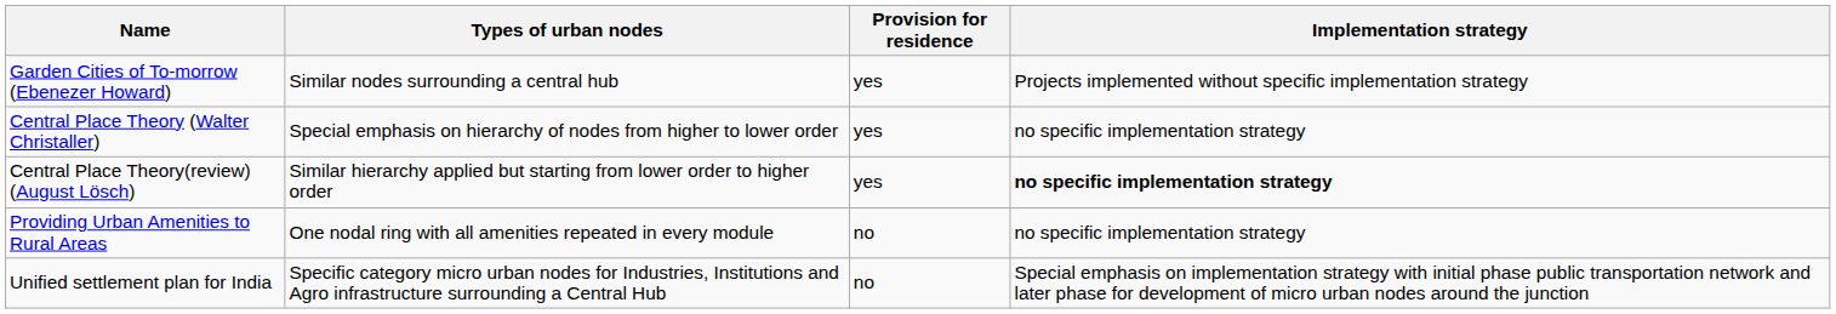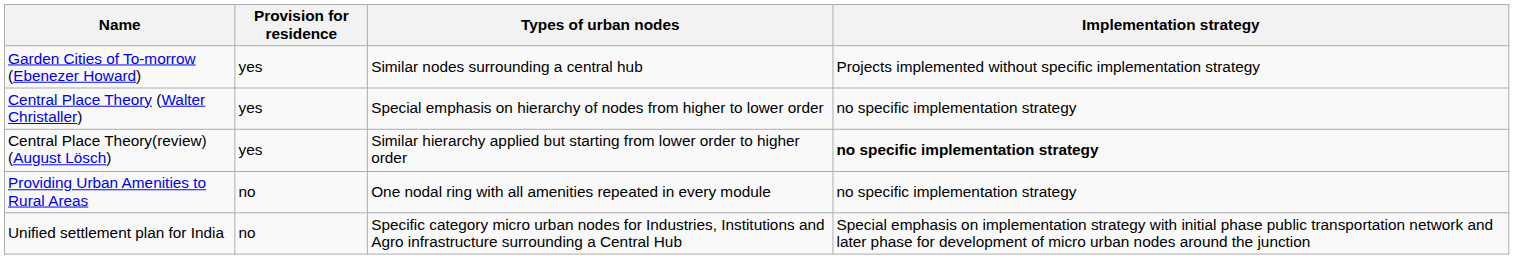columns swapped: Types of urban nodes <-> Provision for residence
